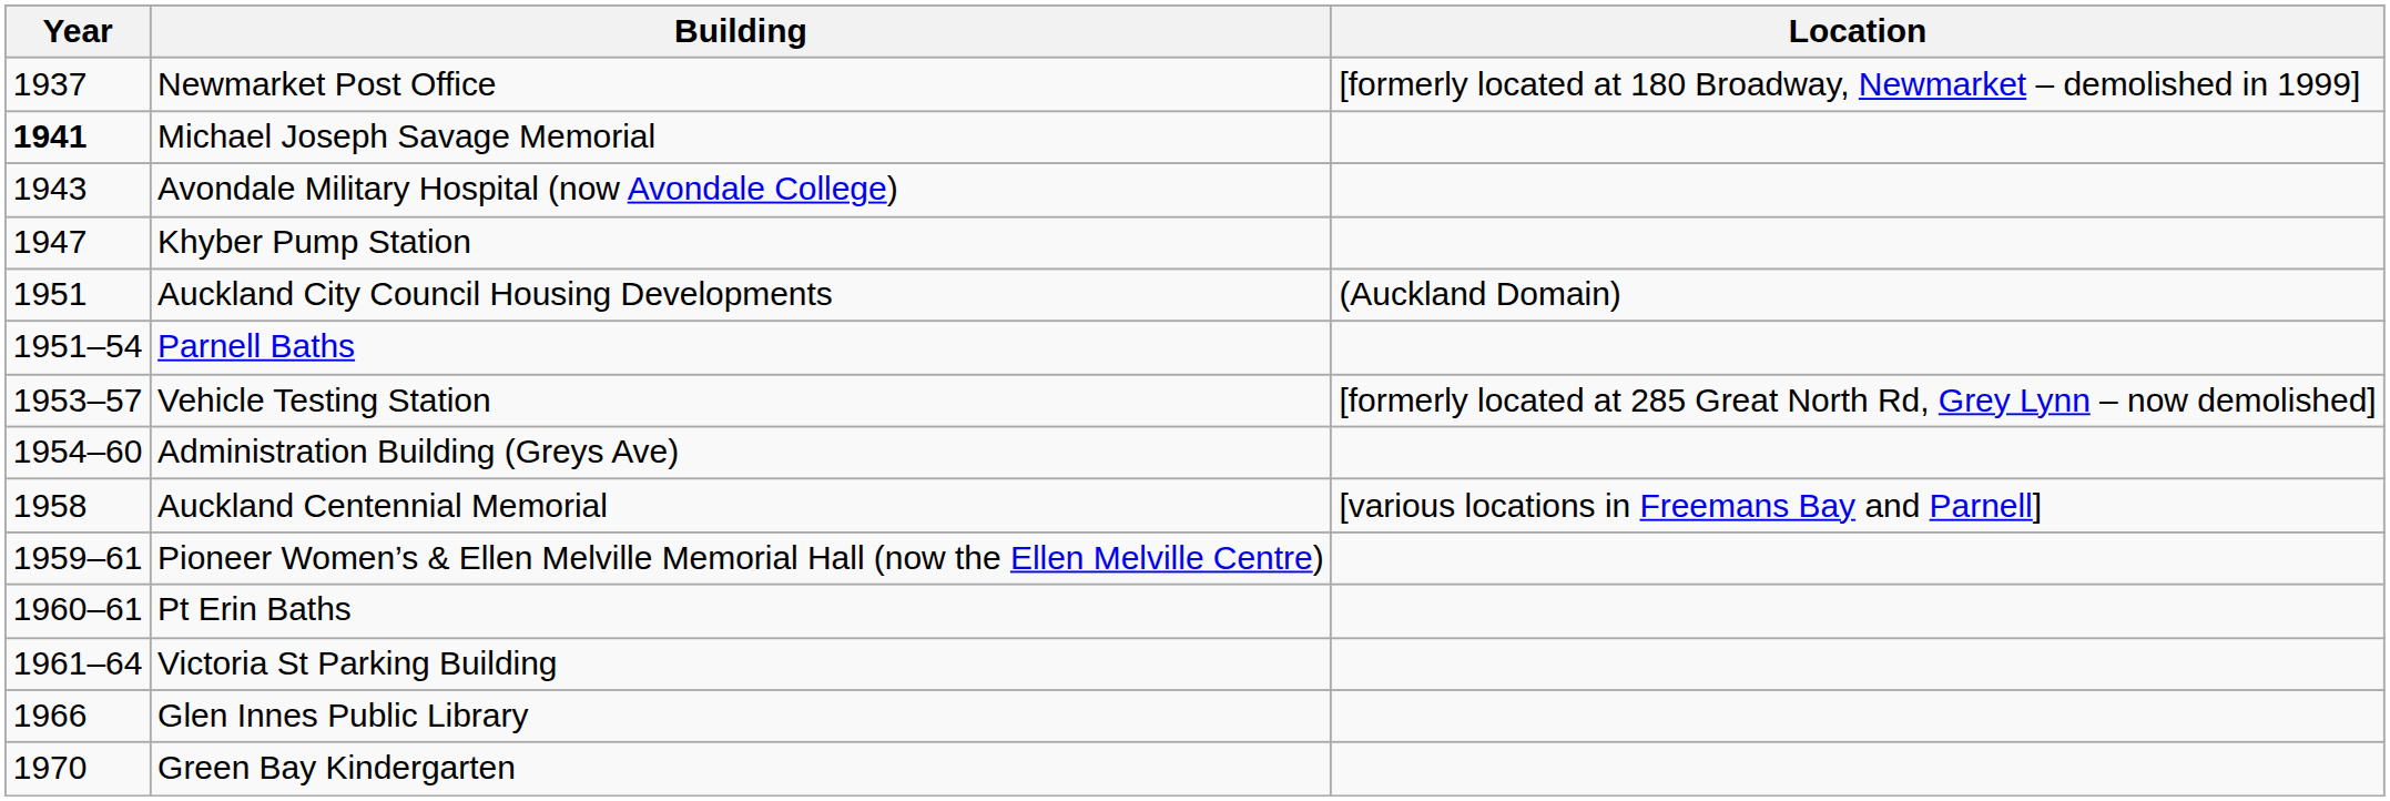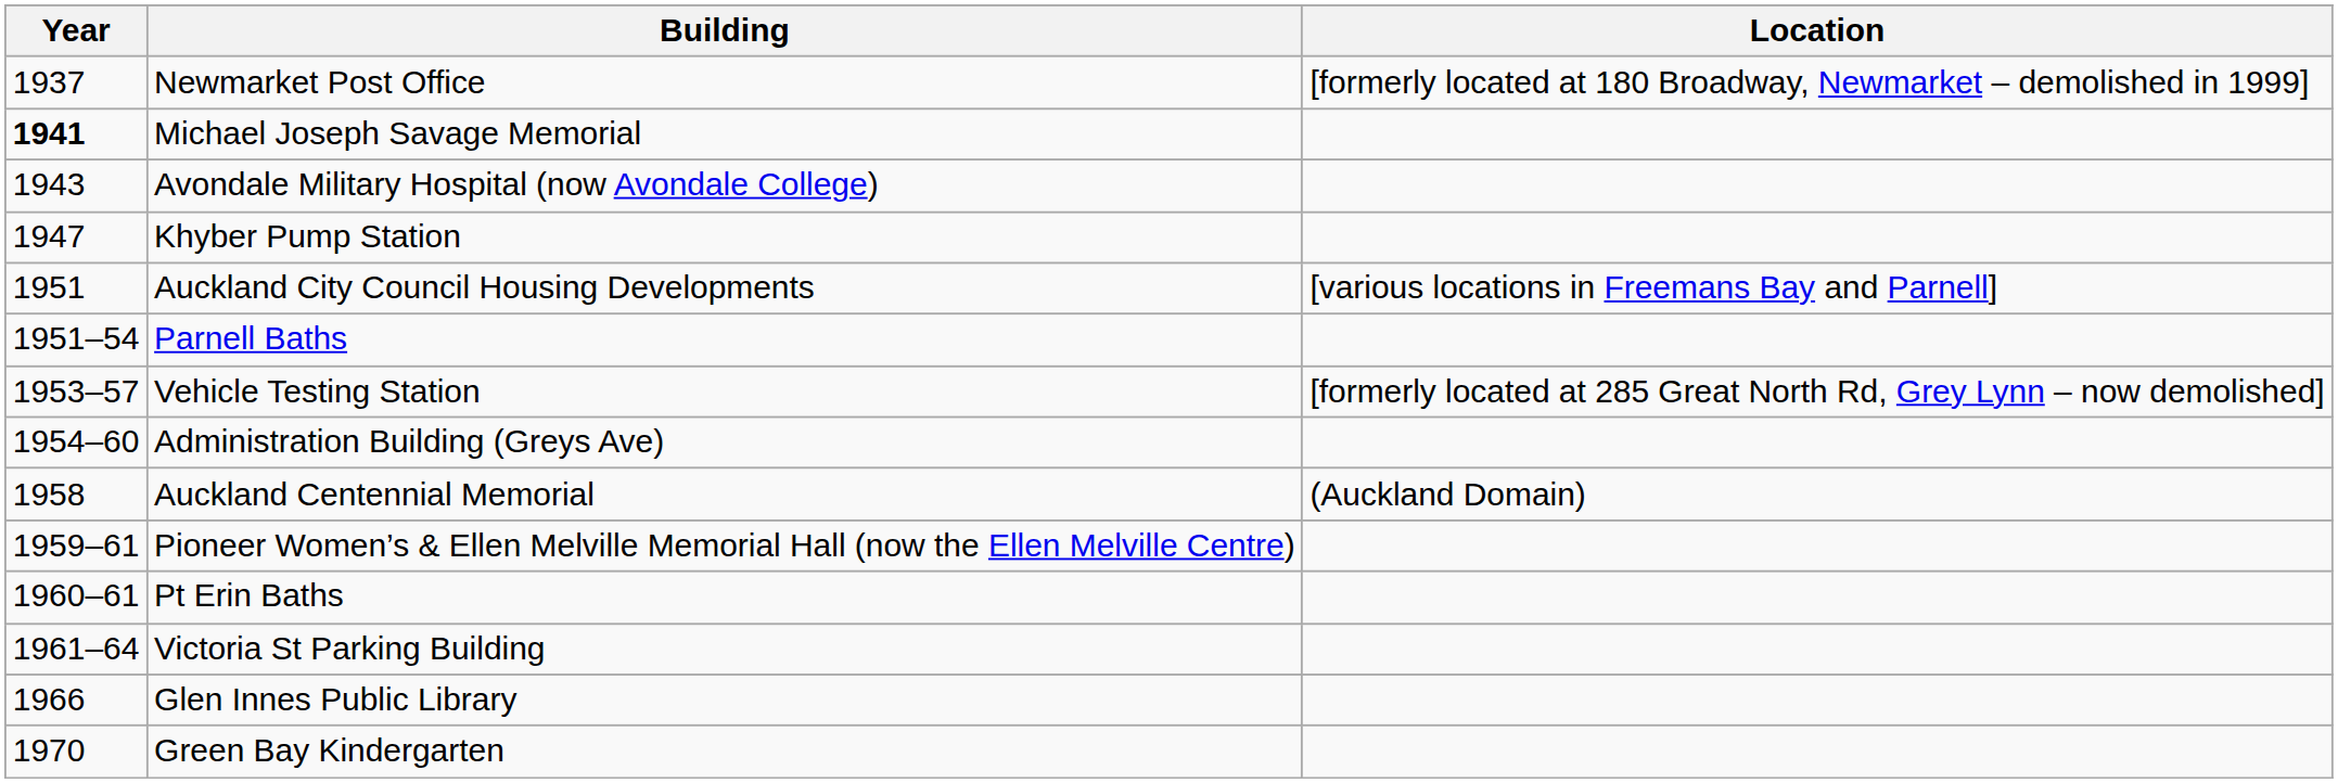Auckland City Council Housing Developments | Location: (Auckland Domain) -> [various locations in Freemans Bay and Parnell]
Auckland Centennial Memorial | Location: [various locations in Freemans Bay and Parnell] -> (Auckland Domain)
